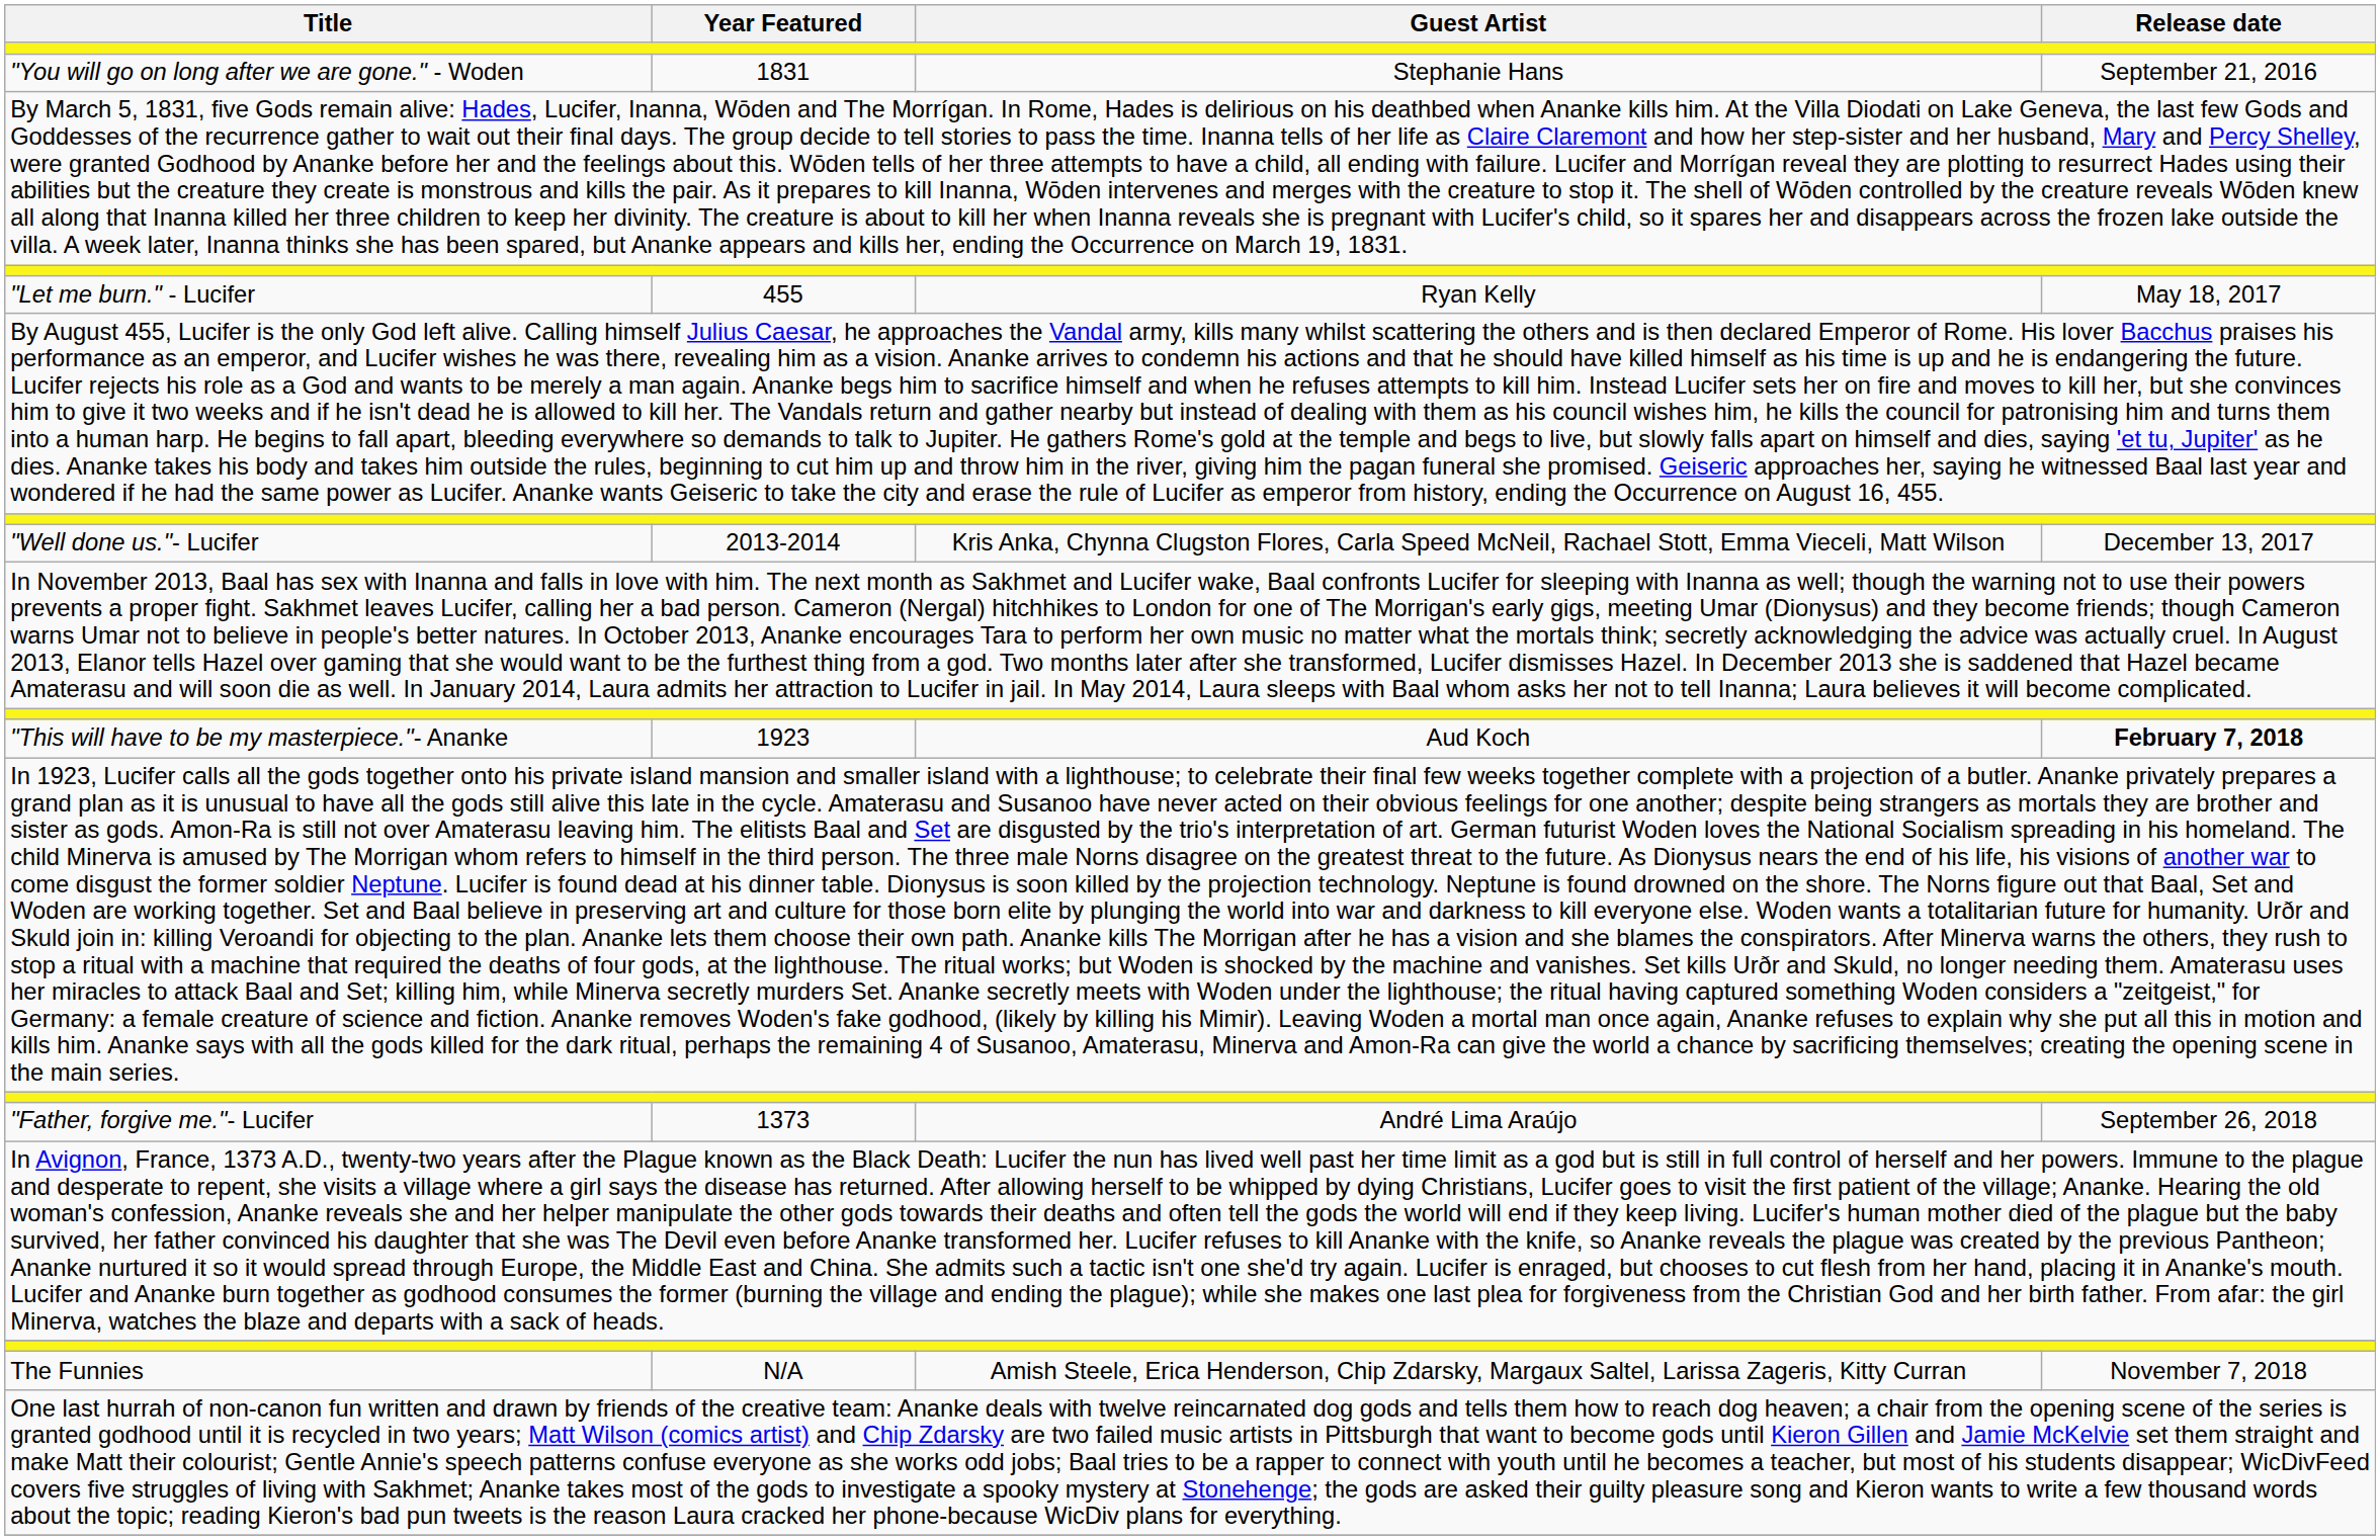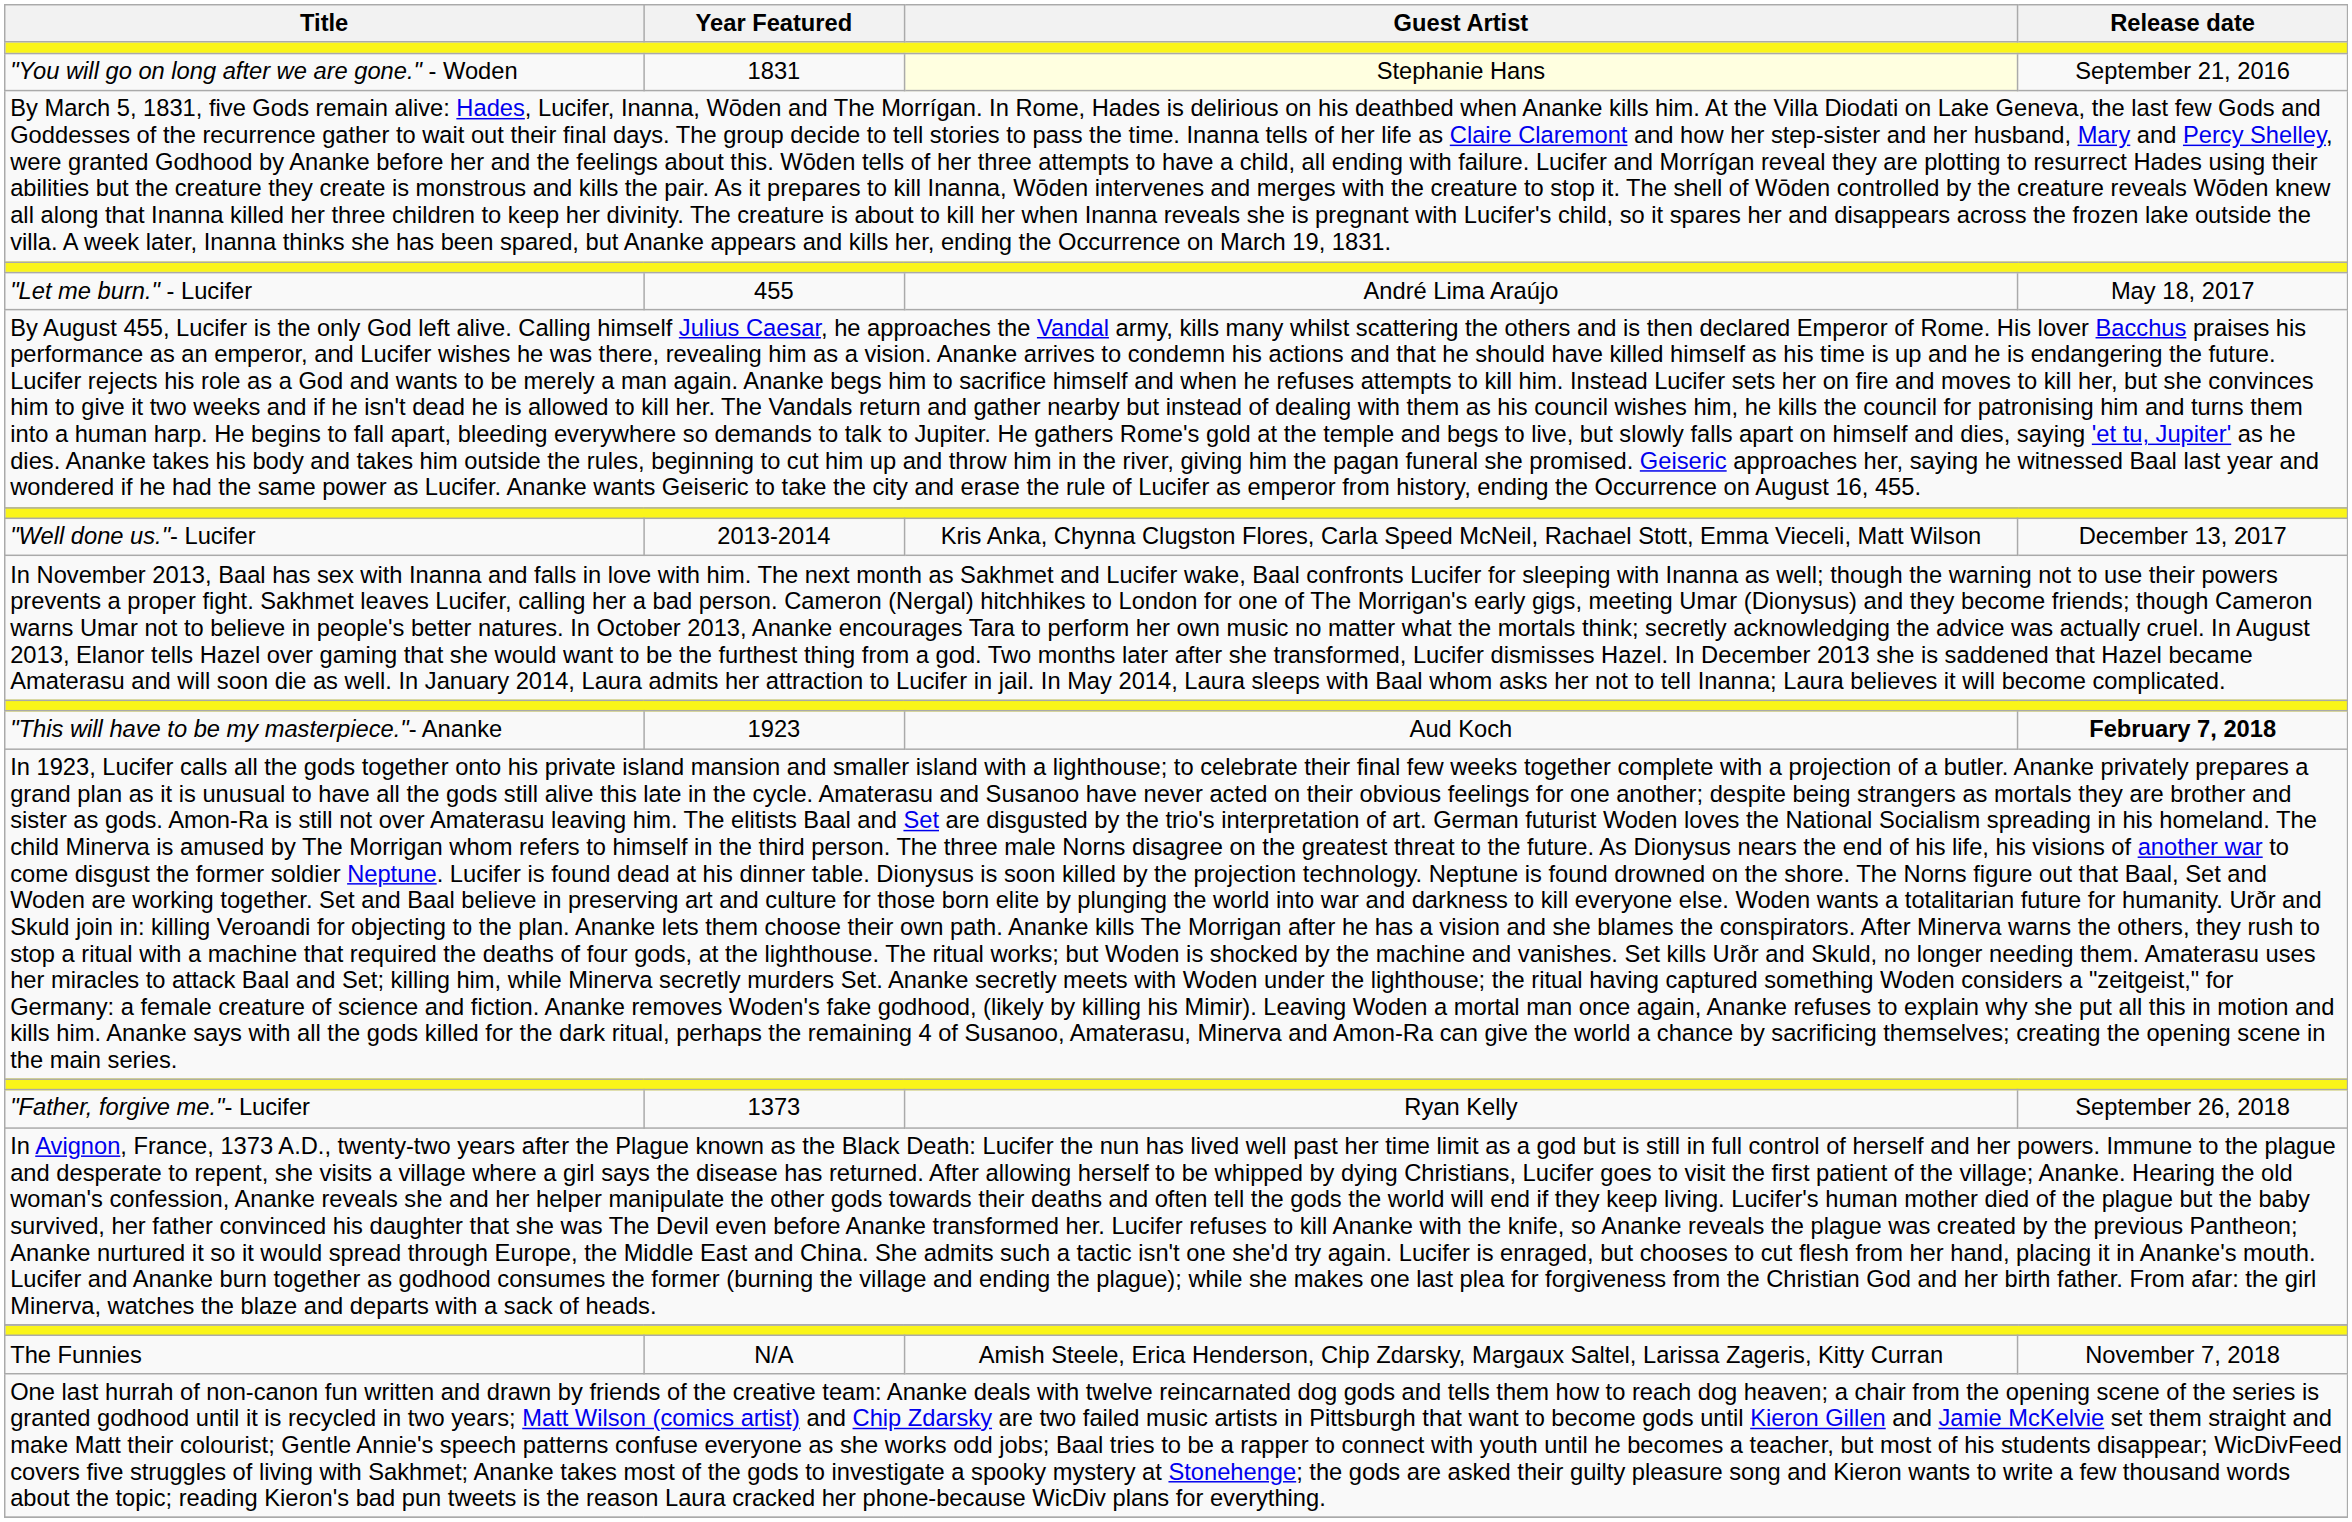"You will go on long after we are gone." - Woden | Guest Artist: no background -> lightyellow background
"Let me burn." - Lucifer | Guest Artist: Ryan Kelly -> André Lima Araújo
"Father, forgive me."- Lucifer | Guest Artist: André Lima Araújo -> Ryan Kelly
